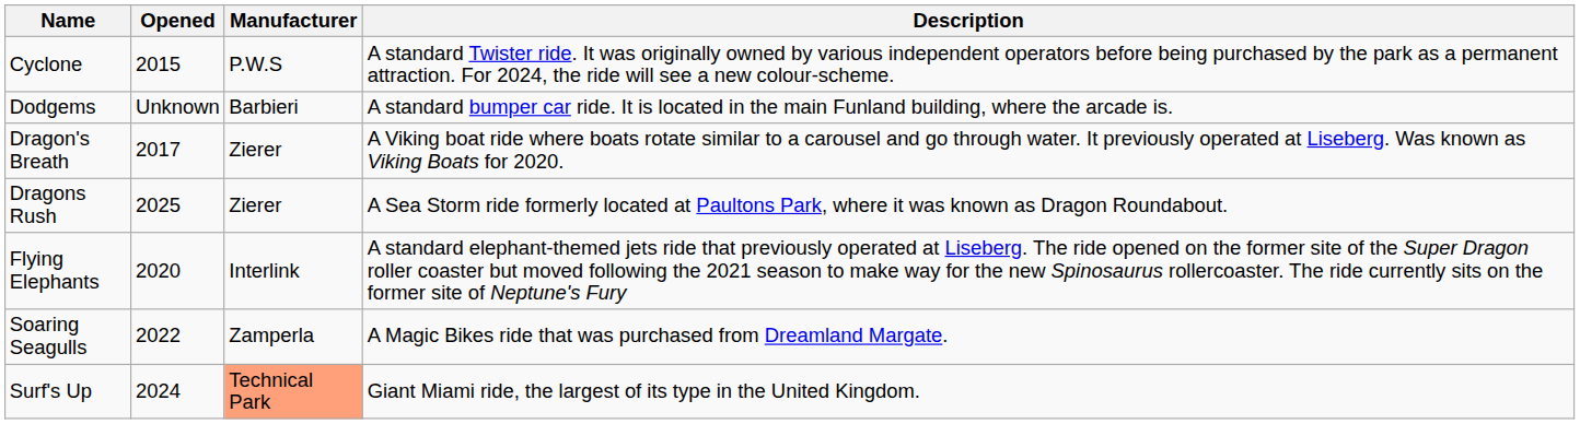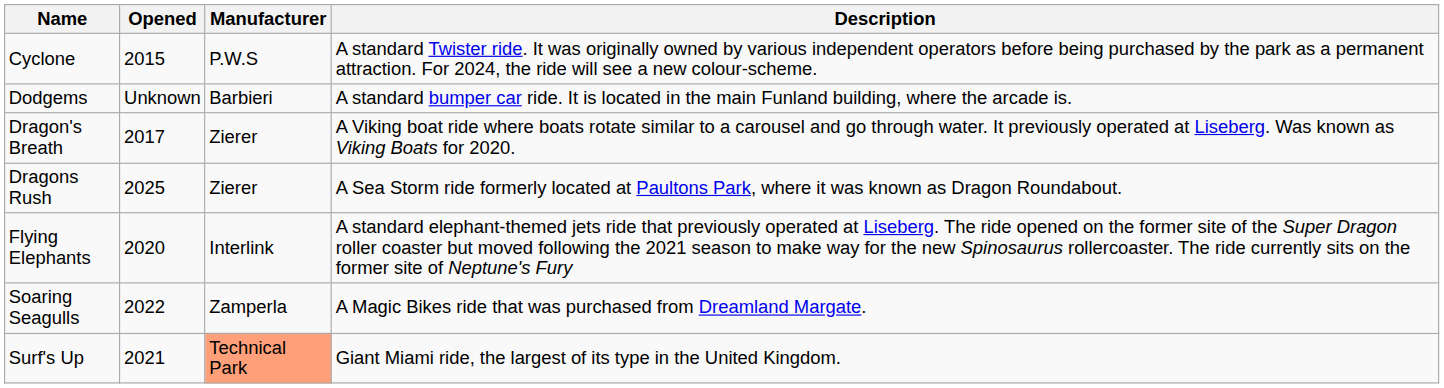Surf's Up | Opened: 2024 -> 2021
